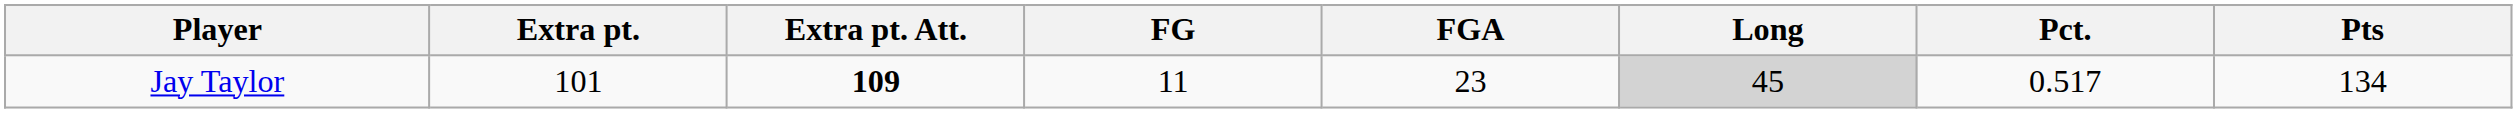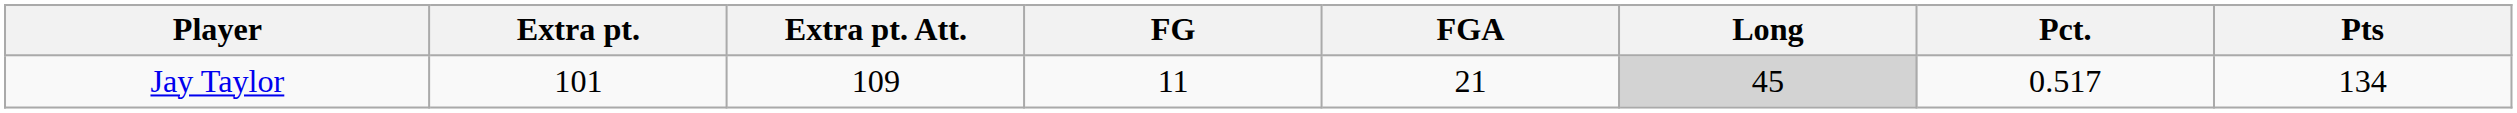Jay Taylor | Extra pt. Att.: bold -> normal
Jay Taylor | FGA: 23 -> 21
